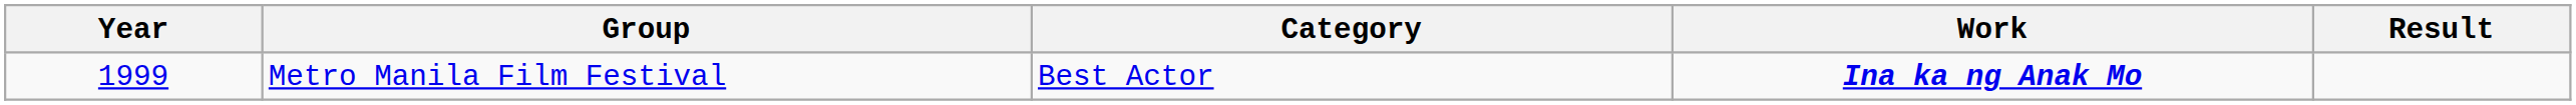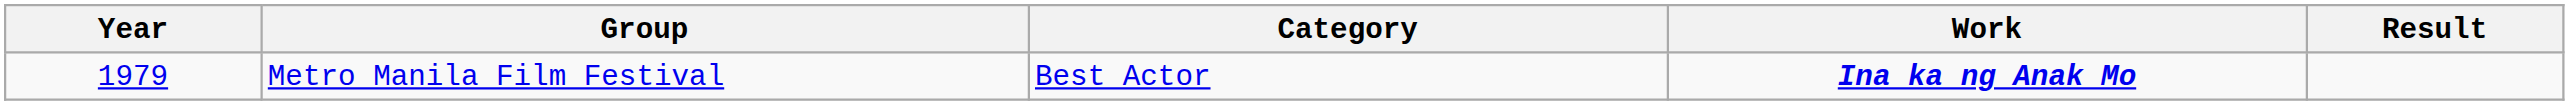Metro Manila Film Festival | Year: 1999 -> 1979
